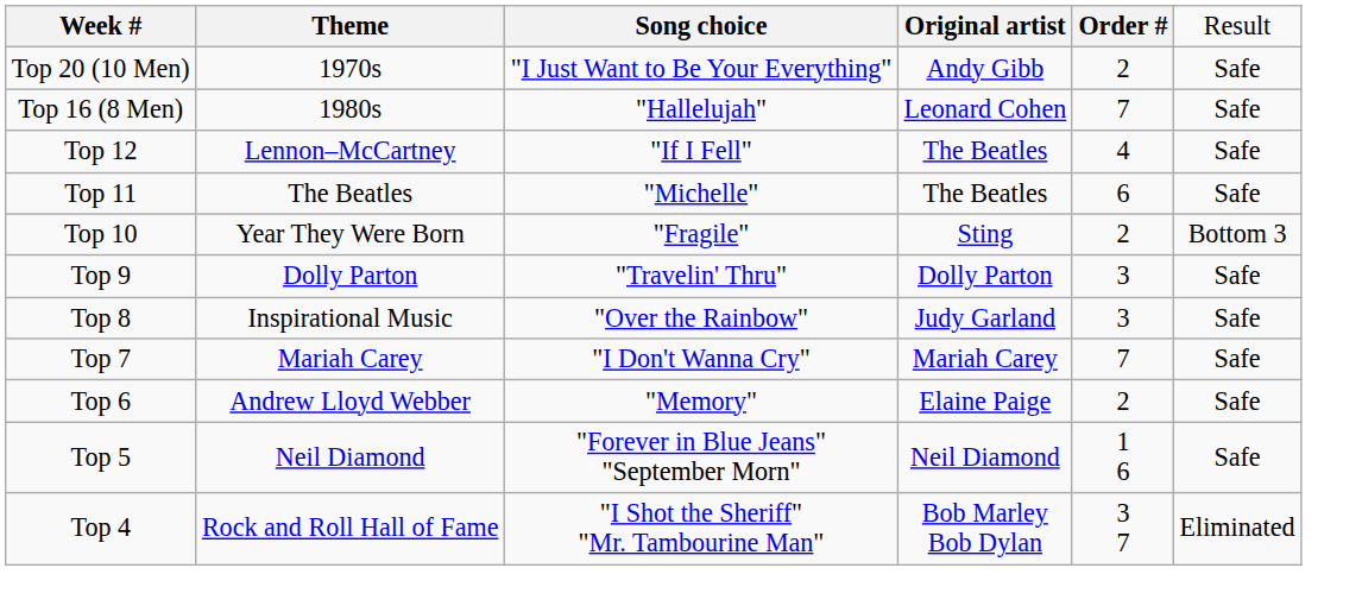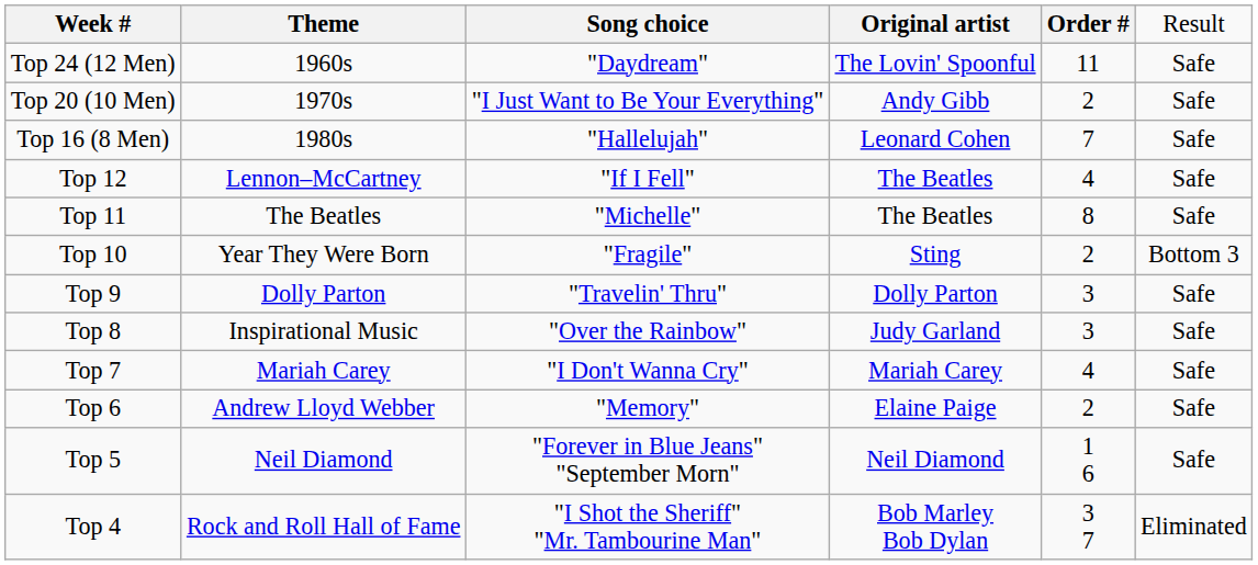+ row: Top 24 (12 Men) | 1960s | "Daydream" | The Lovin' Spoonful | 11 | Safe
Top 11 | column 5: 6 -> 8
Top 7 | column 5: 7 -> 4
